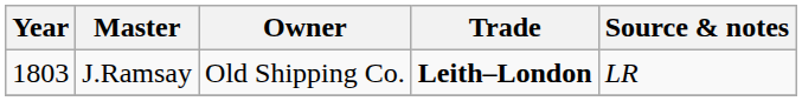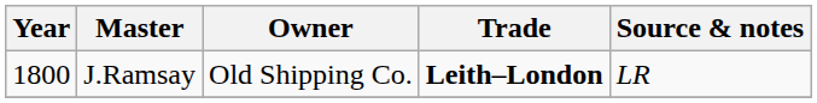J.Ramsay | Year: 1803 -> 1800
